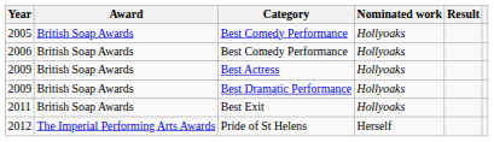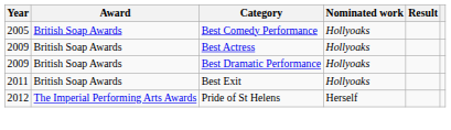- row: 2006 | British Soap Awards | Best Comedy Performance | Hollyoaks
